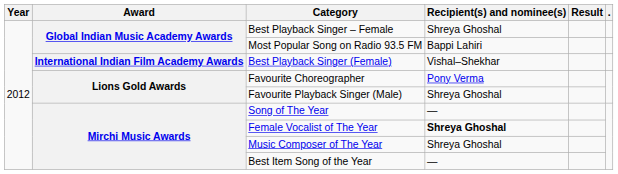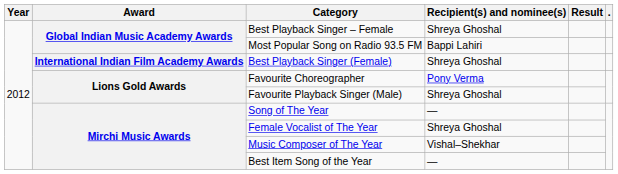Best Playback Singer (Female) | Recipient(s) and nominee(s): Vishal–Shekhar -> Shreya Ghoshal
Female Vocalist of The Year | Recipient(s) and nominee(s): bold -> normal
Music Composer of The Year | Recipient(s) and nominee(s): Shreya Ghoshal -> Vishal–Shekhar
